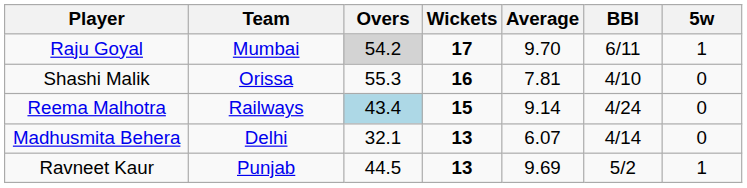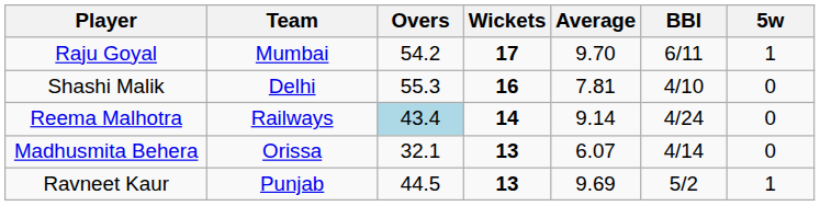Raju Goyal | Overs: lightgrey background -> no background
Shashi Malik | Team: Orissa -> Delhi
Reema Malhotra | Wickets: 15 -> 14
Madhusmita Behera | Team: Delhi -> Orissa
